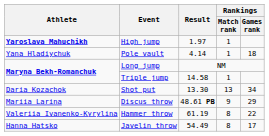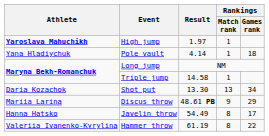rows swapped: Javelin throw <-> Hammer throw
